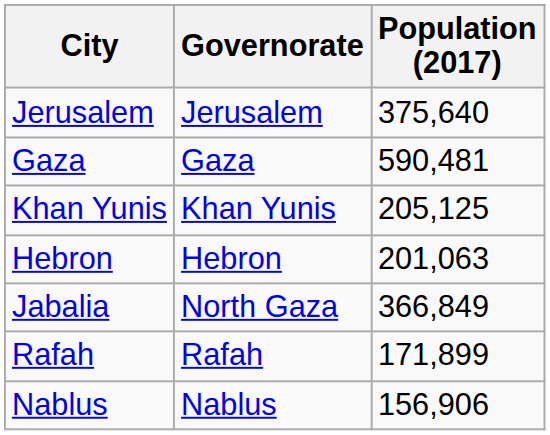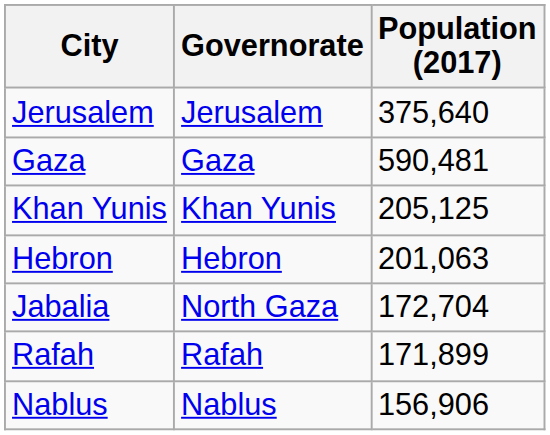Jabalia | Population (2017): 366,849 -> 172,704
